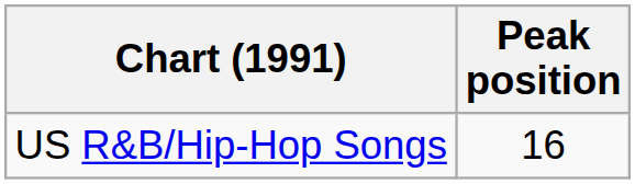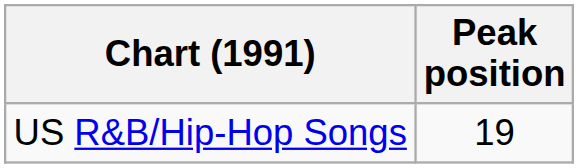US R&B/Hip-Hop Songs | Peak position: 16 -> 19
